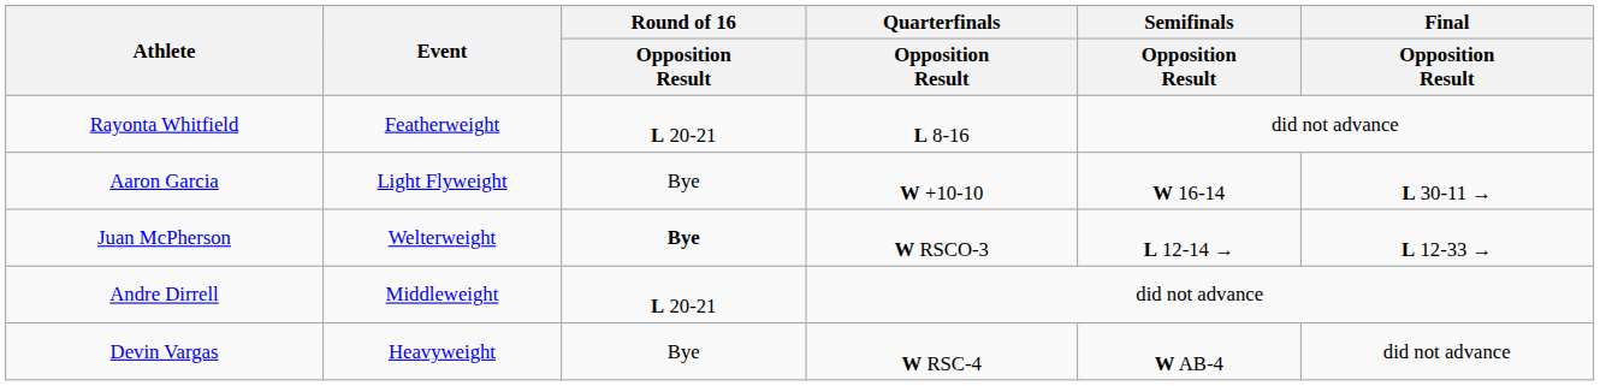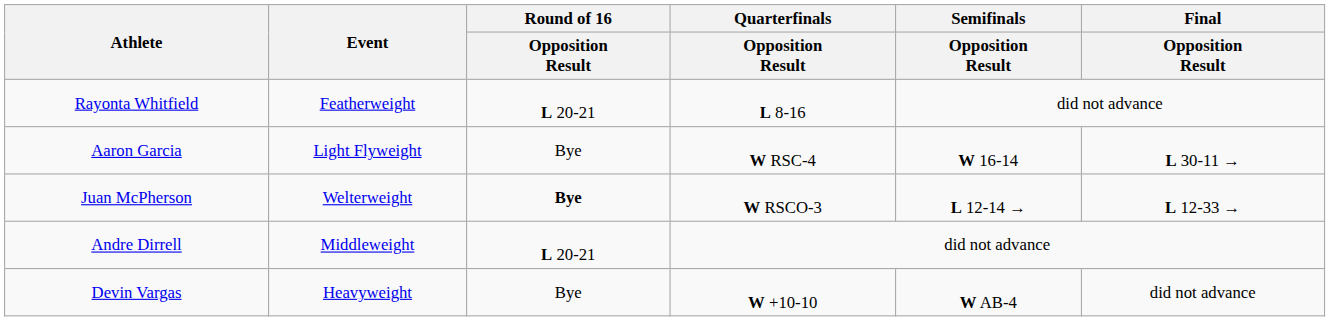Aaron Garcia | Quarterfinals / Opposition Result: W +10-10 -> W RSC-4
Devin Vargas | Quarterfinals / Opposition Result: W RSC-4 -> W +10-10
